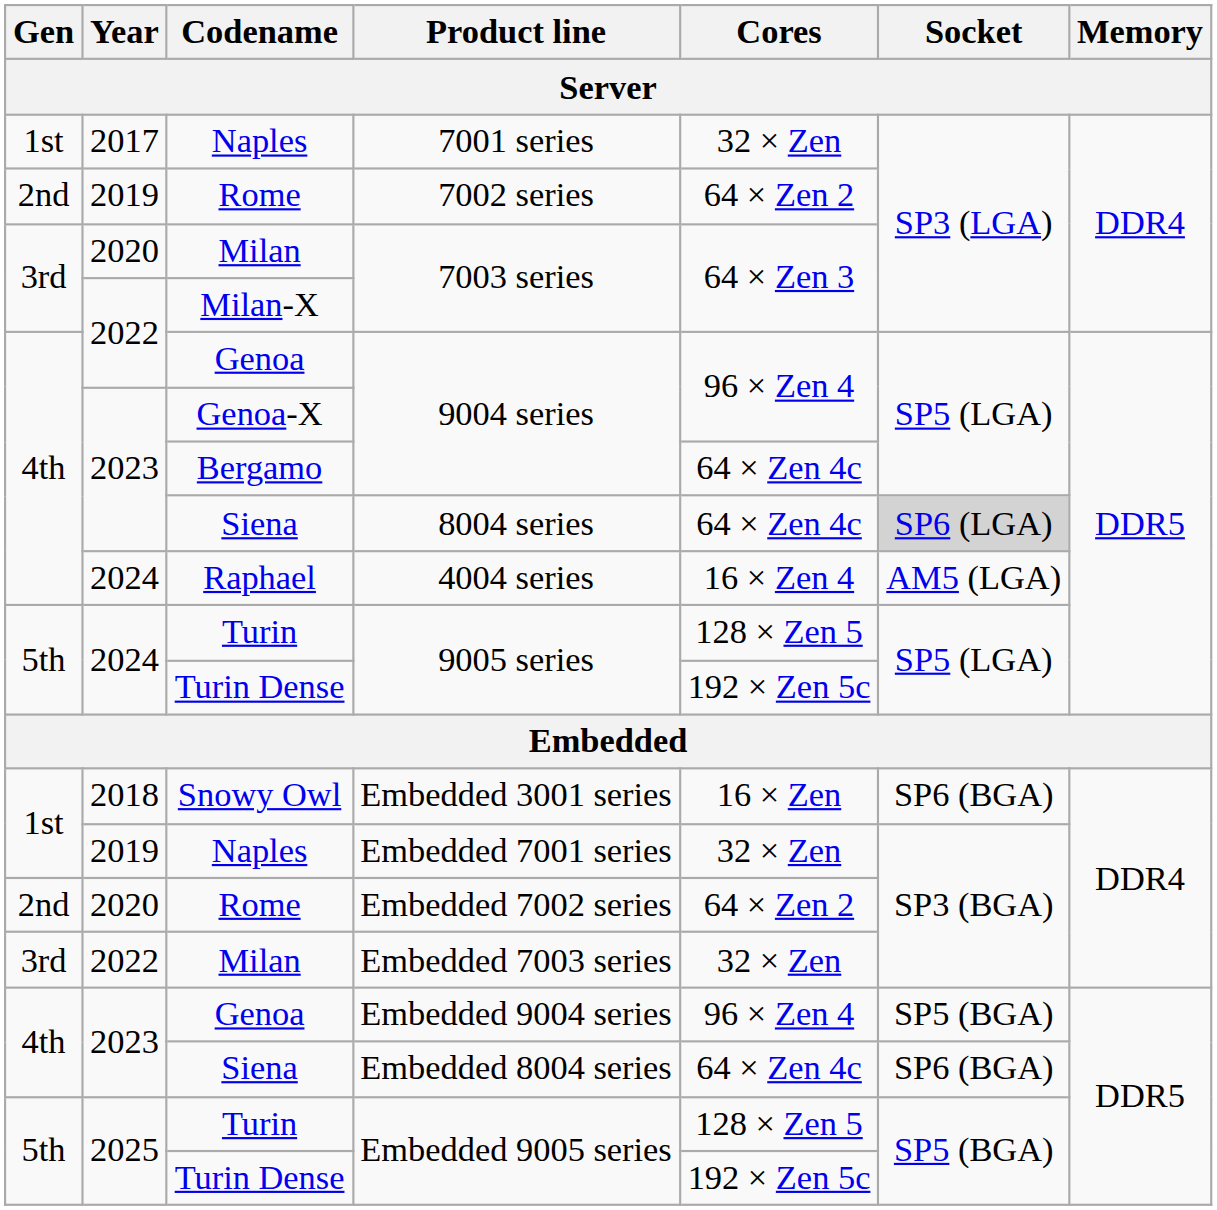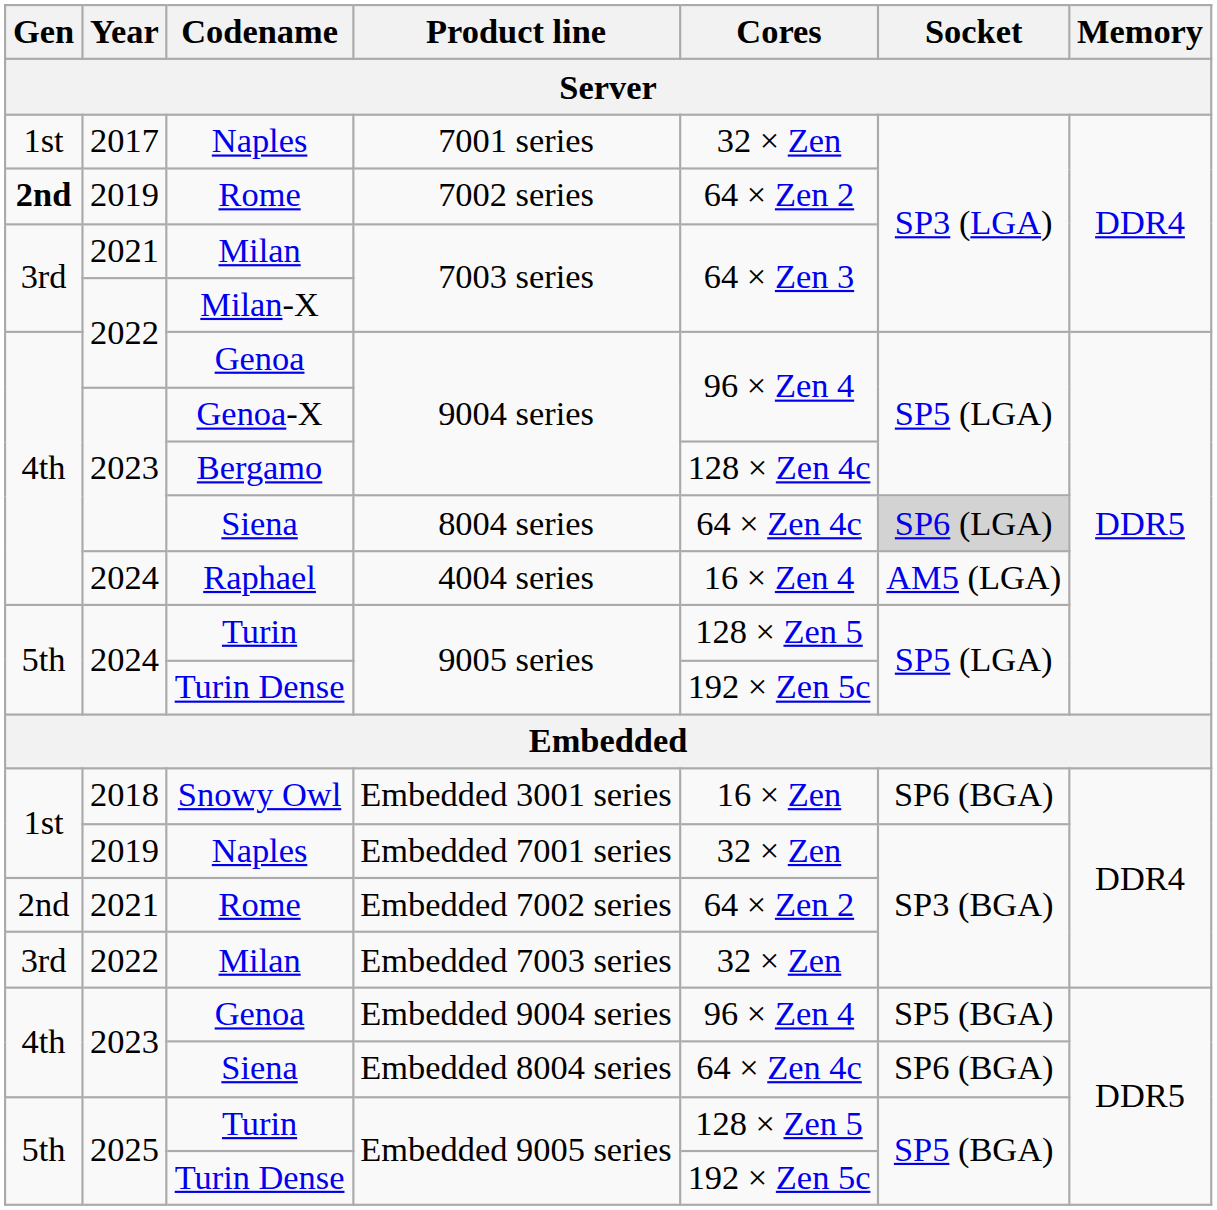7002 series | Gen: normal -> bold
Milan / 7003 series | Year: 2020 -> 2021
Bergamo / 9004 series | Cores: 64 × Zen 4c -> 128 × Zen 4c
Embedded 7002 series | Year: 2020 -> 2021
